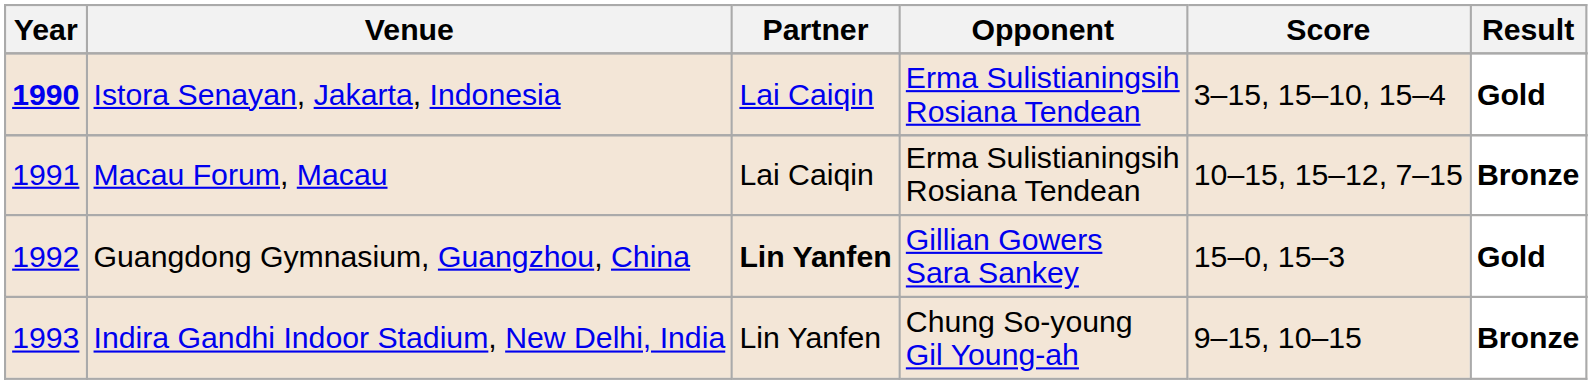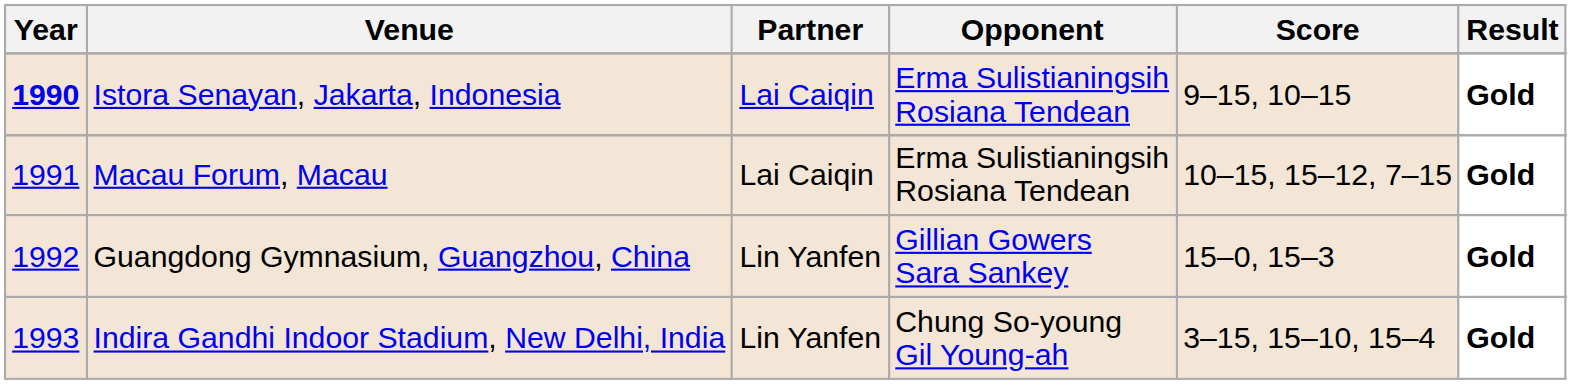Istora Senayan, Jakarta, Indonesia | Score: 3–15, 15–10, 15–4 -> 9–15, 10–15
Macau Forum, Macau | Result: Bronze -> Gold
Guangdong Gymnasium, Guangzhou, China | Partner: bold -> normal
Indira Gandhi Indoor Stadium, New Delhi, India | Score: 9–15, 10–15 -> 3–15, 15–10, 15–4
Indira Gandhi Indoor Stadium, New Delhi, India | Result: Bronze -> Gold
